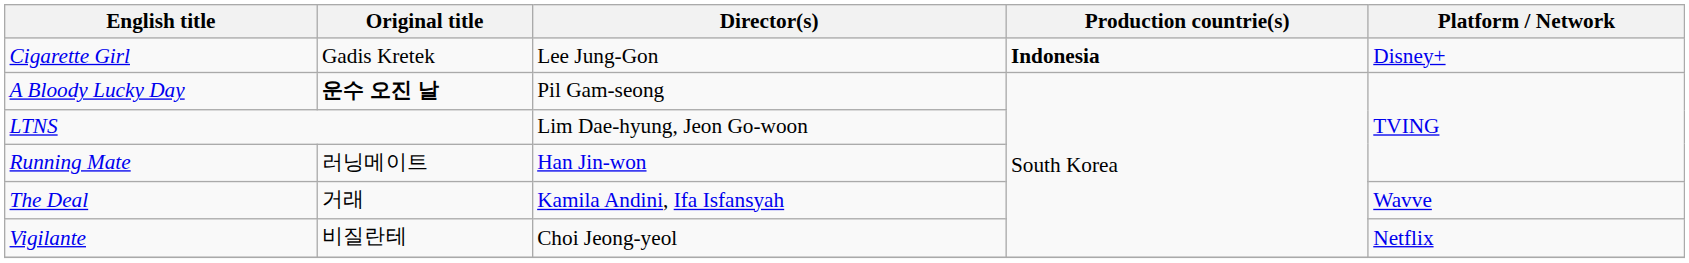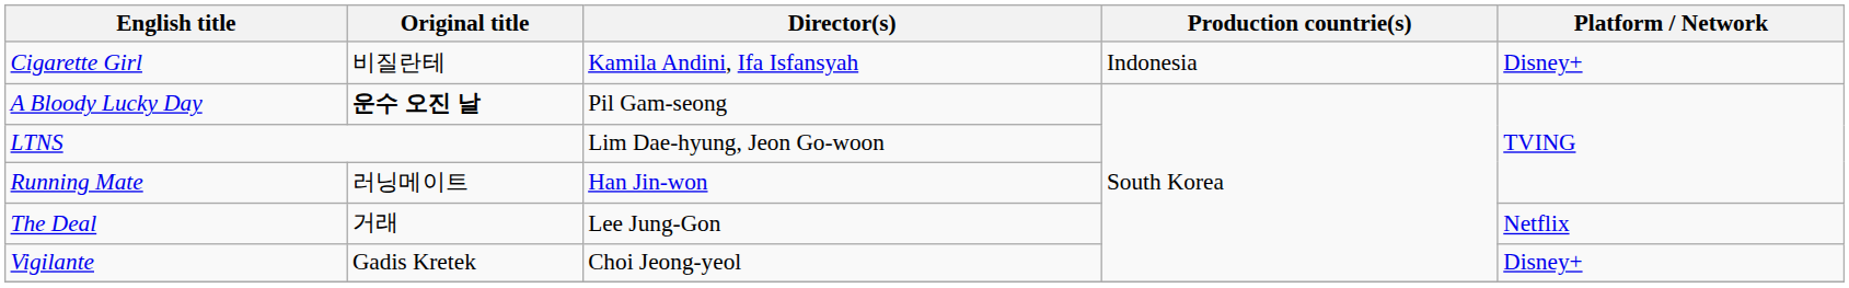Cigarette Girl | Original title: Gadis Kretek -> 비질란테
Cigarette Girl | Director(s): Lee Jung-Gon -> Kamila Andini, Ifa Isfansyah
Cigarette Girl | Production countrie(s): bold -> normal
The Deal | Director(s): Kamila Andini, Ifa Isfansyah -> Lee Jung-Gon
The Deal | Platform / Network: Wavve -> Netflix
Vigilante | Original title: 비질란테 -> Gadis Kretek
Vigilante | Platform / Network: Netflix -> Disney+
